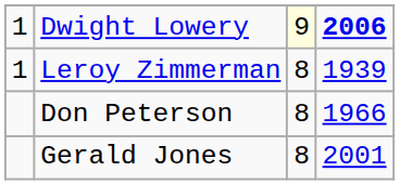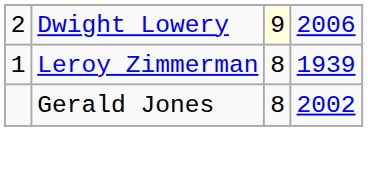Dwight Lowery | column 1: 1 -> 2
Dwight Lowery | column 4: bold -> normal
- row: Don Peterson | 8 | 1966
Gerald Jones | column 4: 2001 -> 2002
